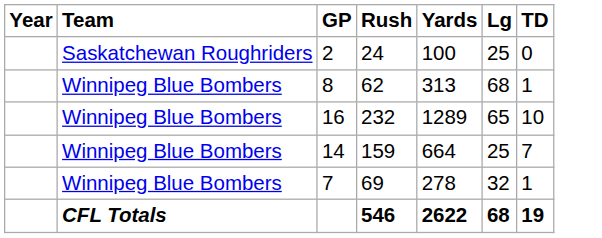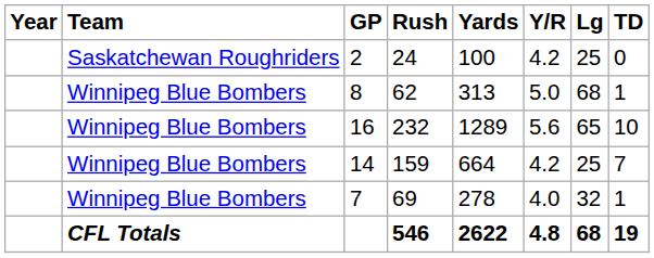+ column: Y/R | 4.2 | 5.0 | 5.6 | 4.2 | 4.0 | 4.8
